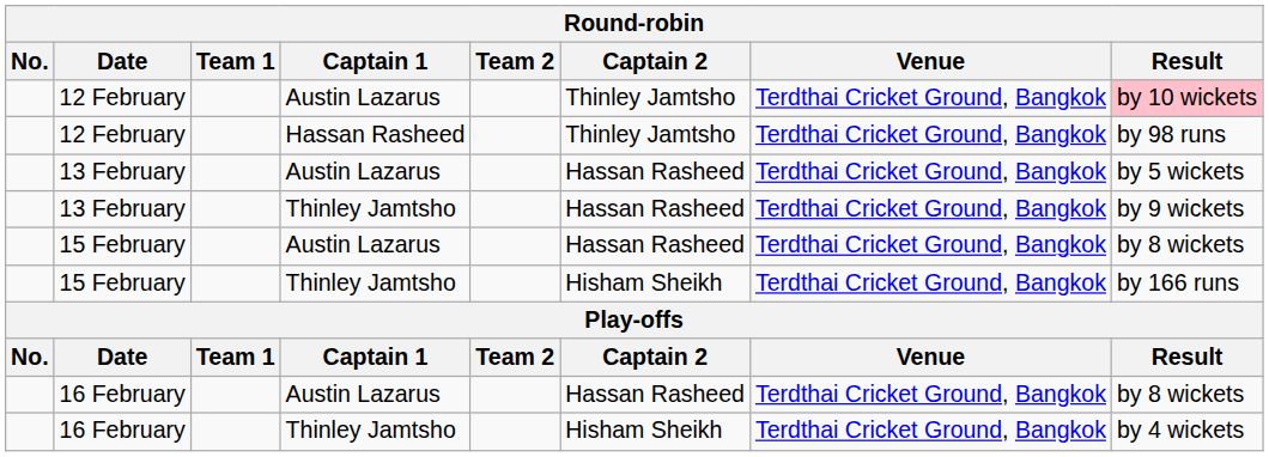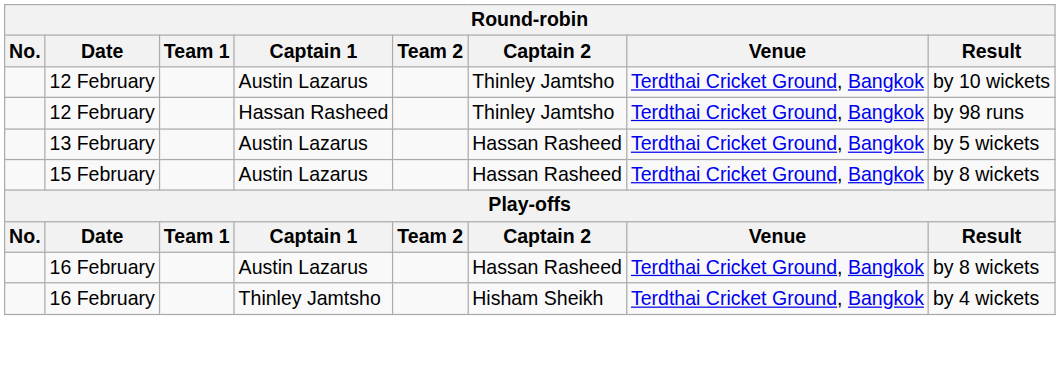12 February / Austin Lazarus | Result: pink background -> no background
- row: 13 February | Thinley Jamtsho | Hassan Rasheed | Terdthai Cricket Ground, Bangkok | by 9 wickets
- row: 15 February | Thinley Jamtsho | Hisham Sheikh | Terdthai Cricket Ground, Bangkok | by 166 runs
